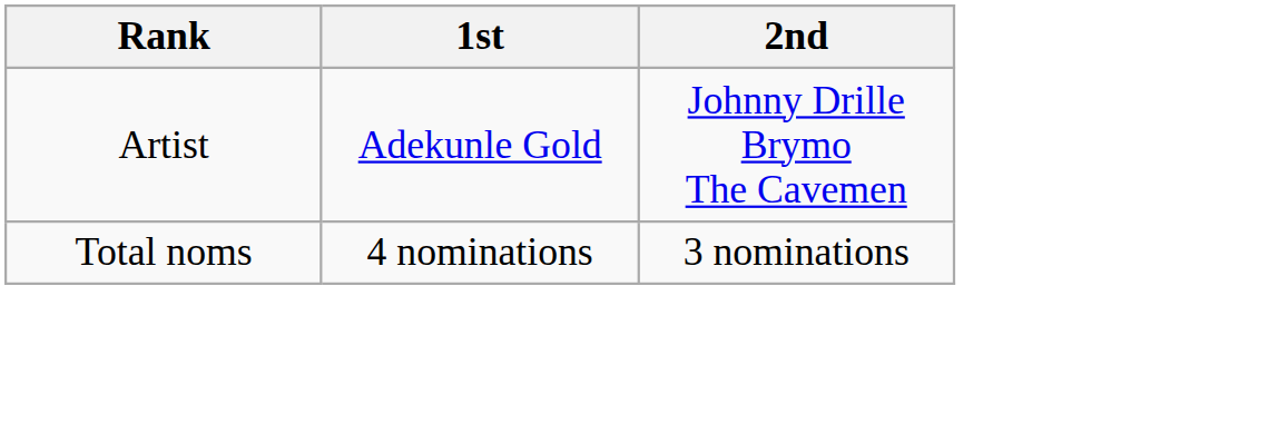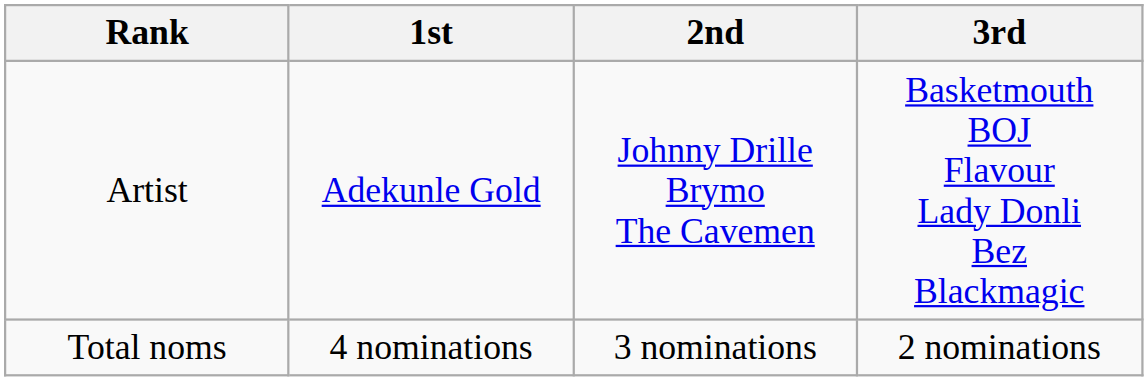+ column: 3rd | Basketmouth BOJ Flavour Lady Donli Bez Blackmagic | 2 nominations
